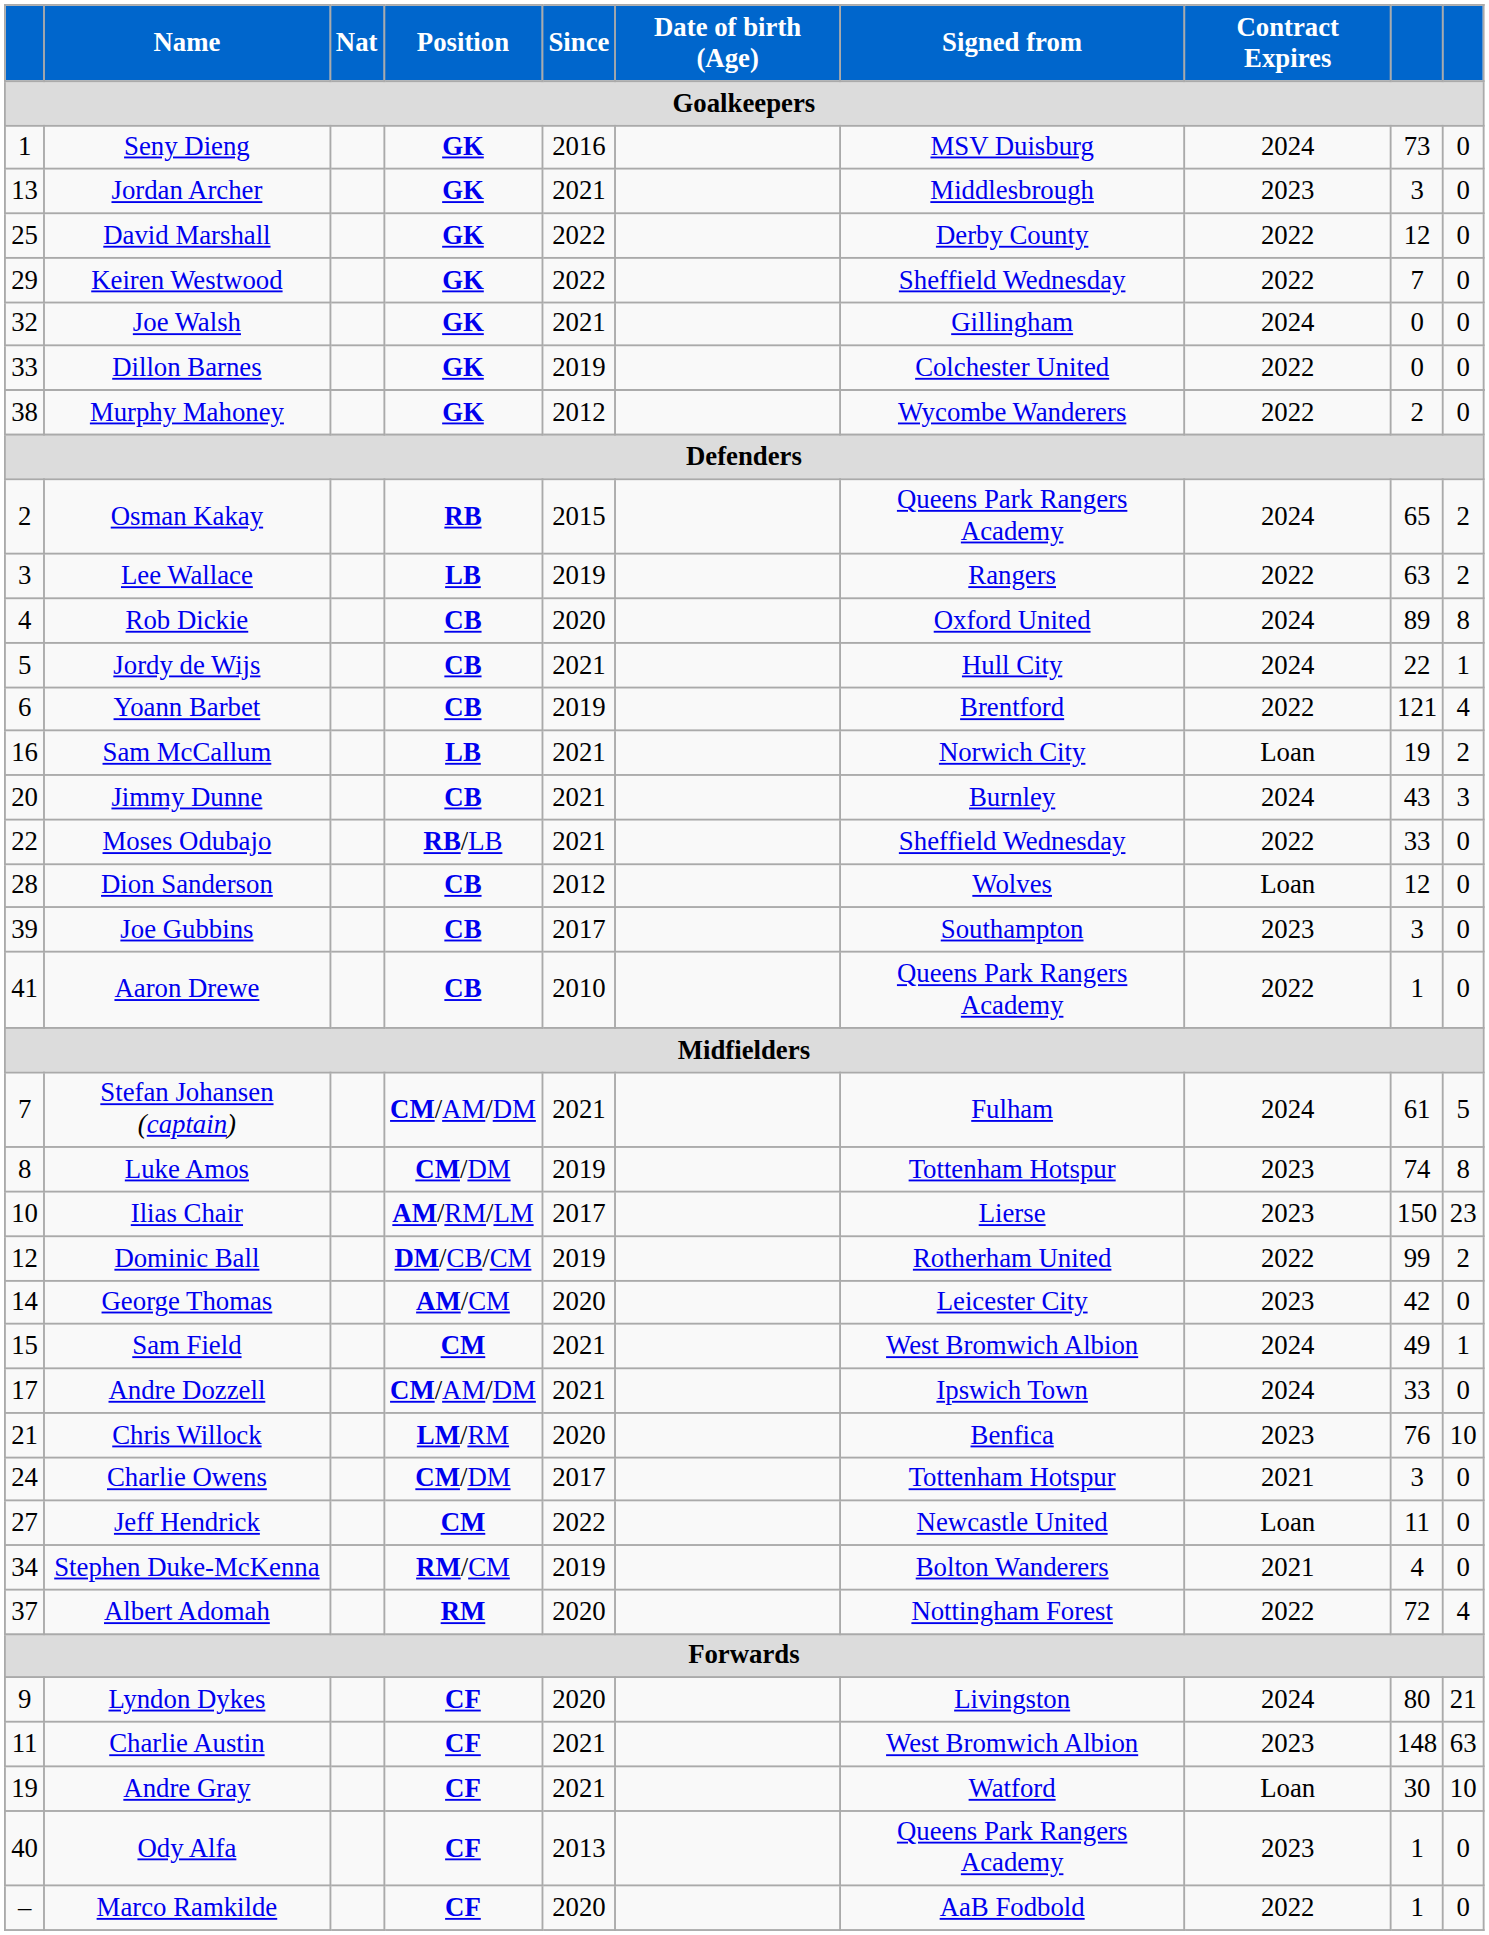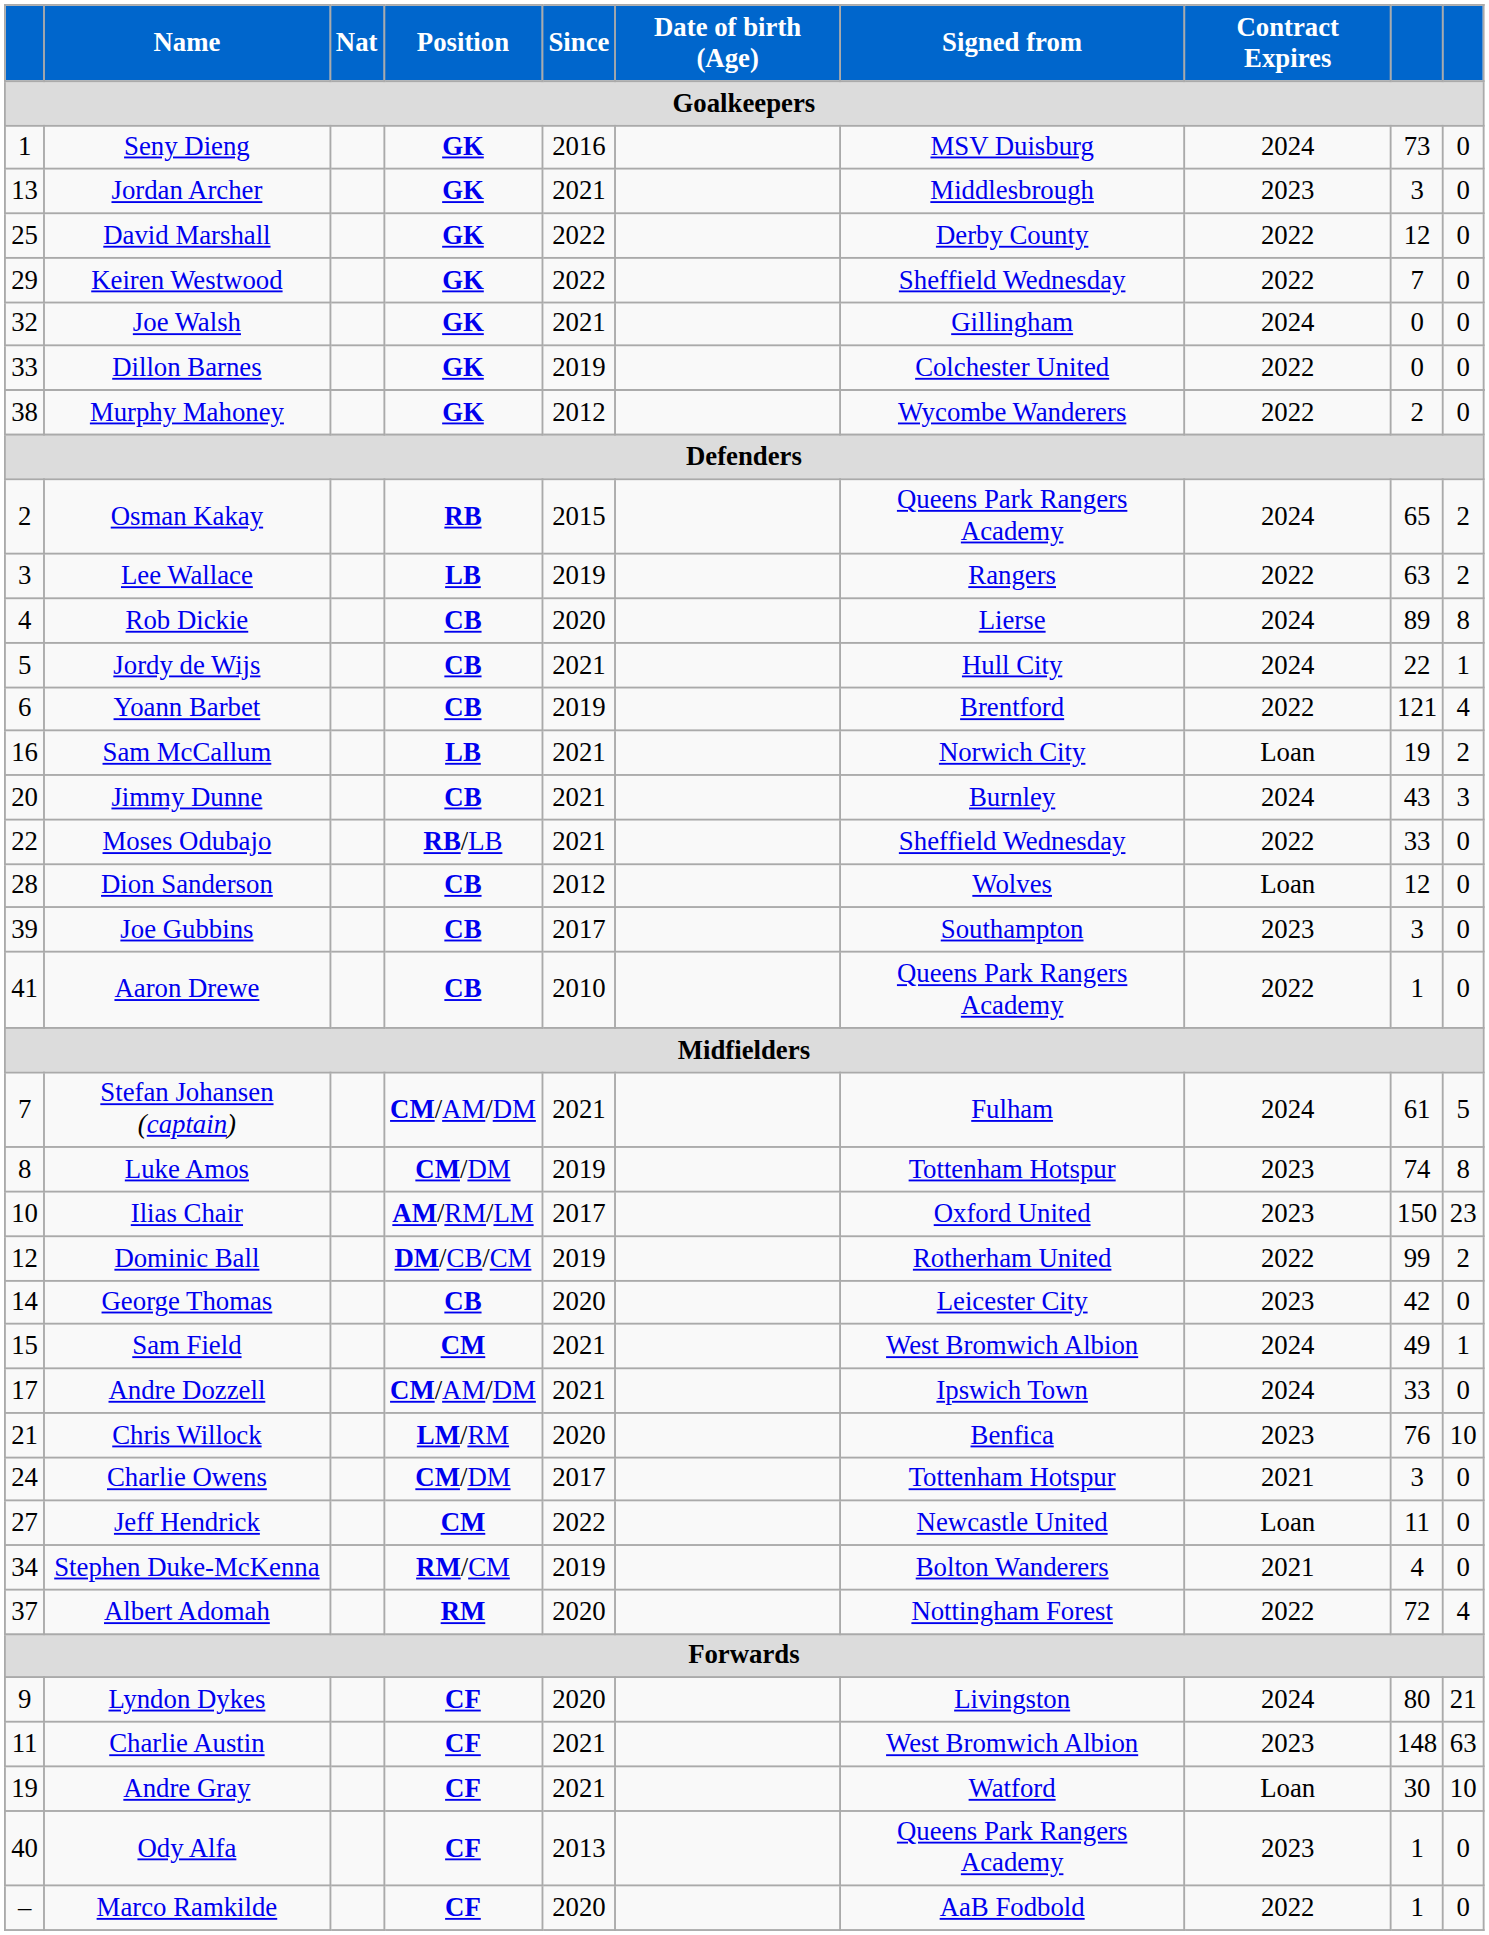Rob Dickie | Signed from: Oxford United -> Lierse
Ilias Chair | Signed from: Lierse -> Oxford United
George Thomas | Position: AM/CM -> CB
